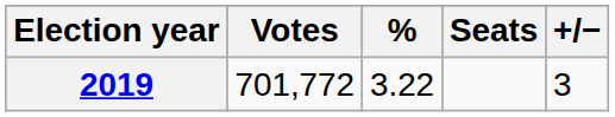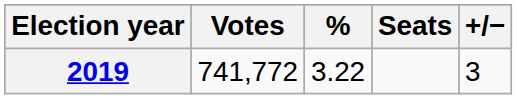2019 | Votes: 701,772 -> 741,772
